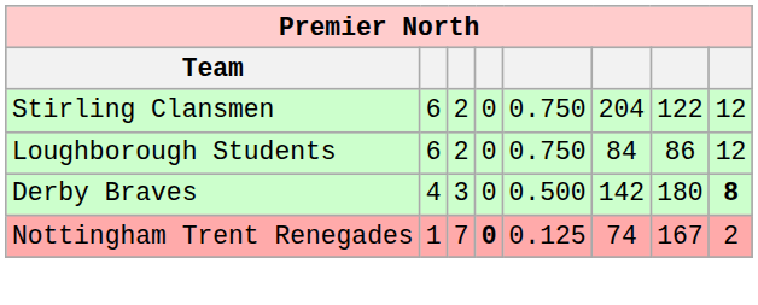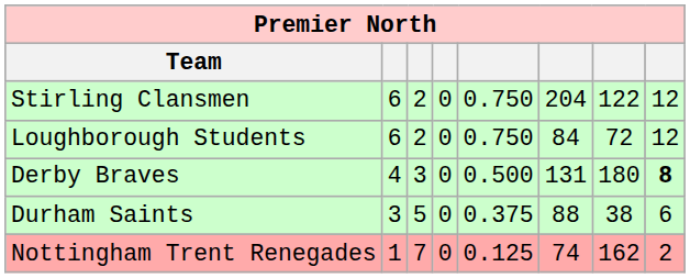Loughborough Students | column 7: 86 -> 72
Derby Braves | column 6: 142 -> 131
+ row: Durham Saints | 3 | 5 | 0 | 0.375 | 88 | 38 | 6
Nottingham Trent Renegades | column 4: bold -> normal
Nottingham Trent Renegades | column 7: 167 -> 162
